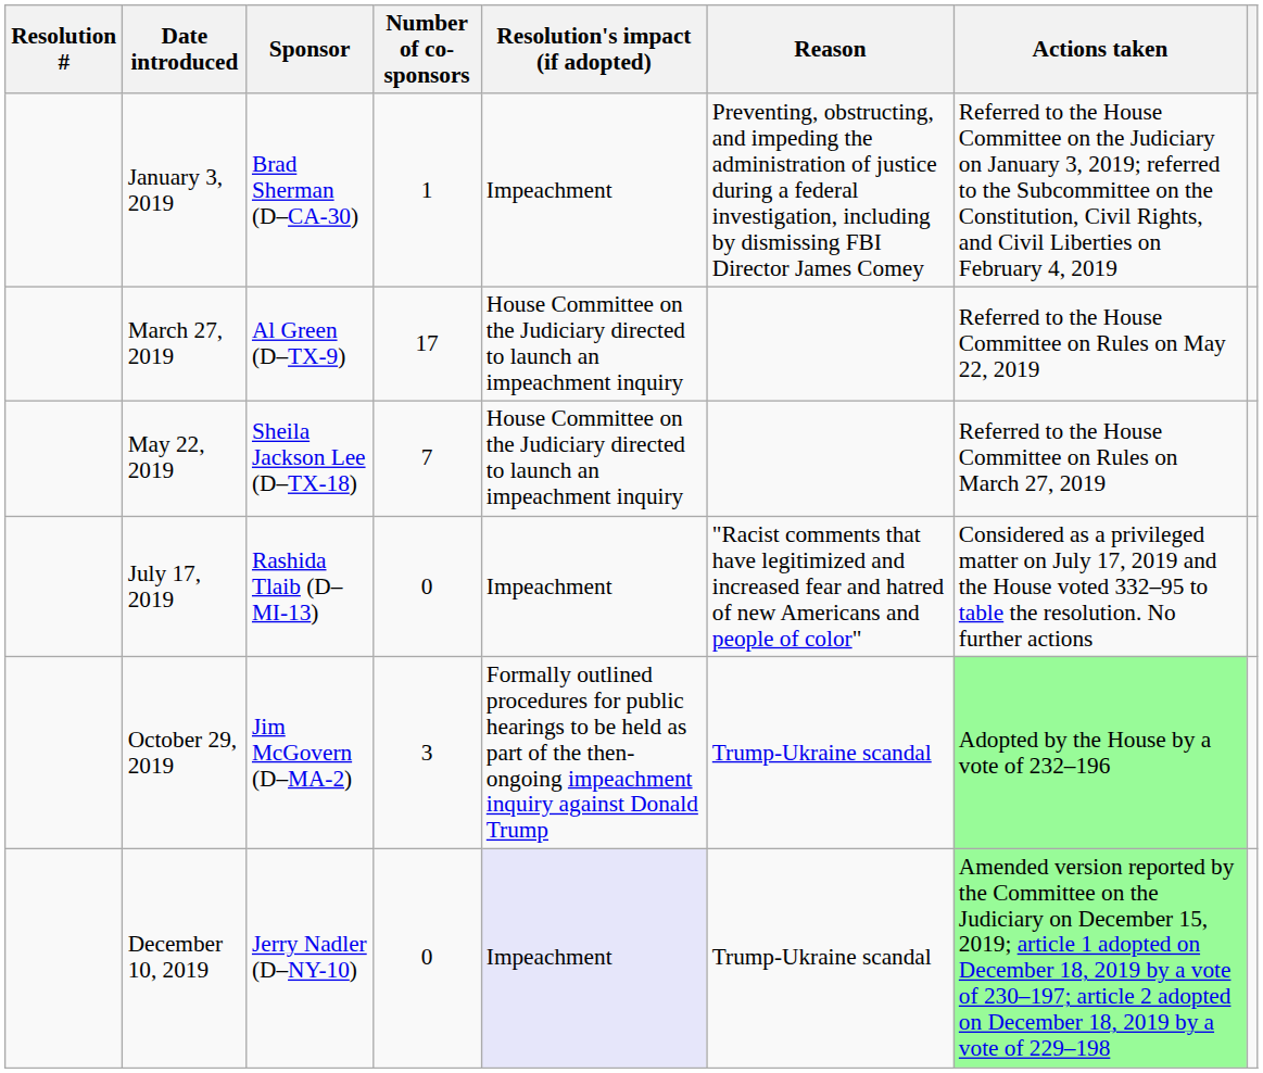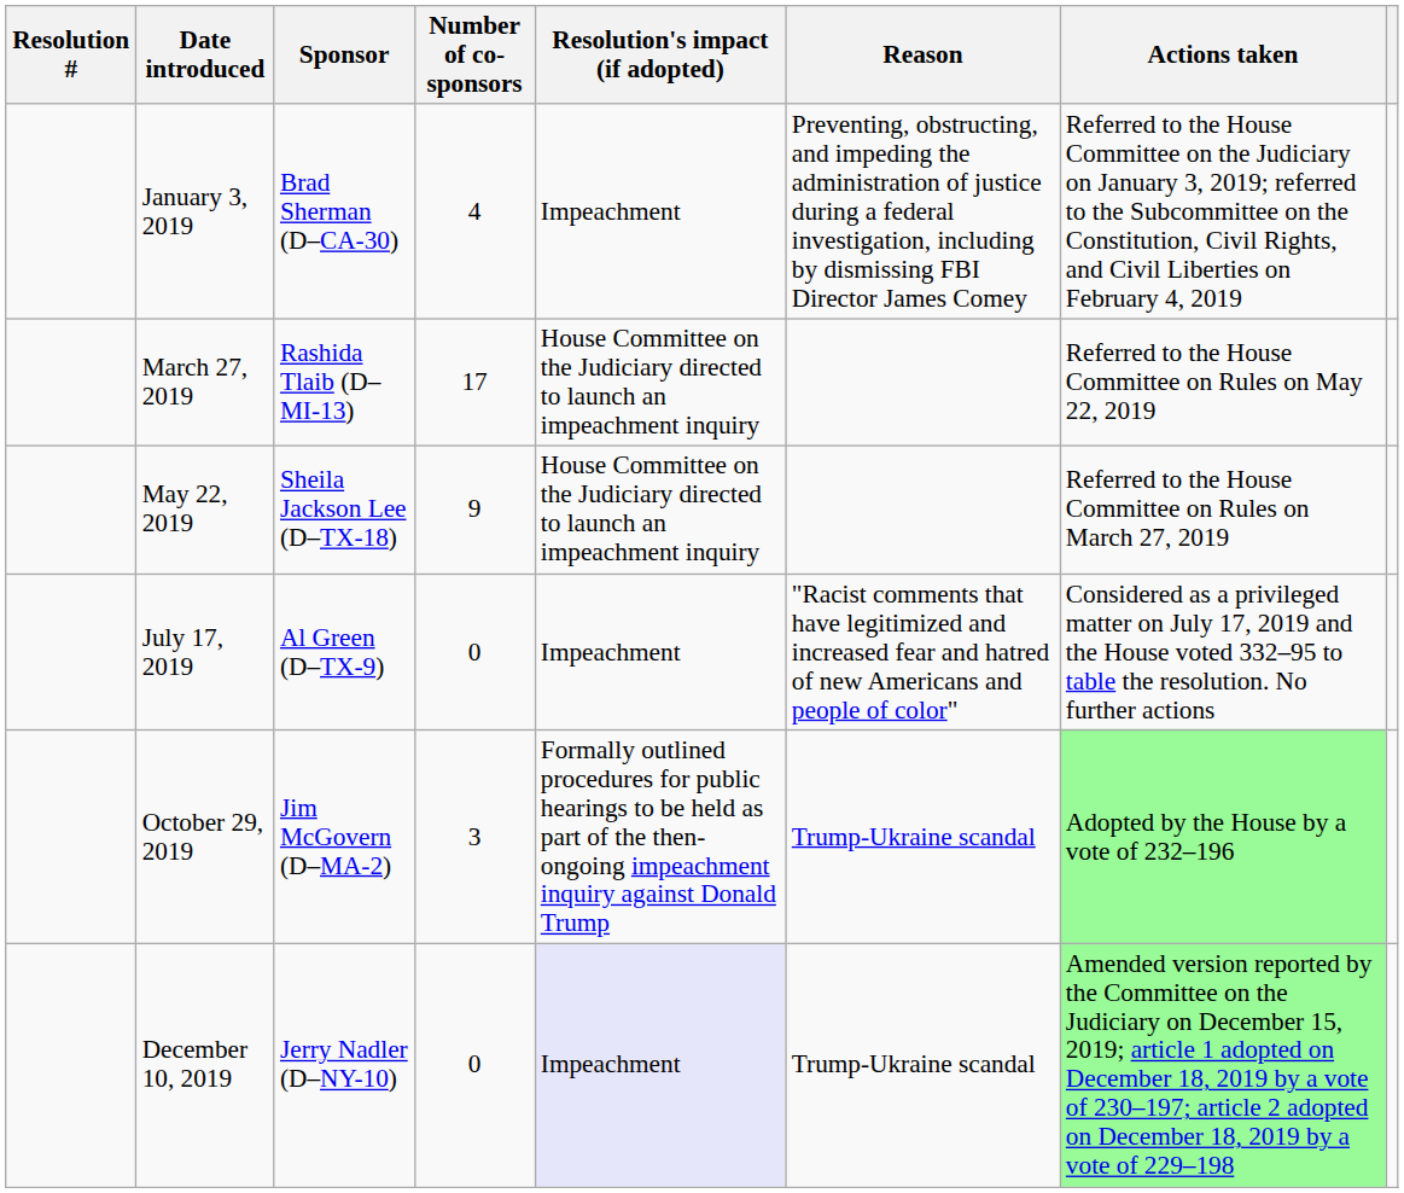January 3, 2019 | Number of co-sponsors: 1 -> 4
March 27, 2019 | Sponsor: Al Green (D–TX-9) -> Rashida Tlaib (D–MI-13)
May 22, 2019 | Number of co-sponsors: 7 -> 9
July 17, 2019 | Sponsor: Rashida Tlaib (D–MI-13) -> Al Green (D–TX-9)
